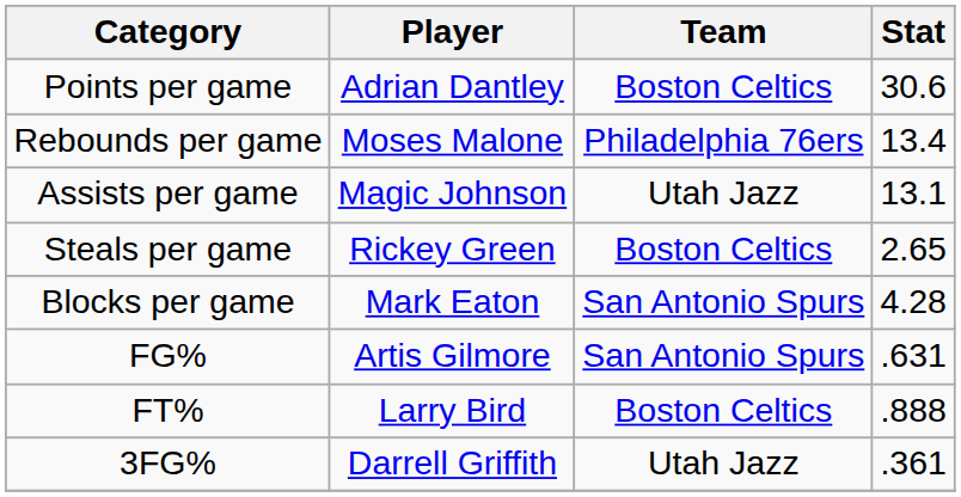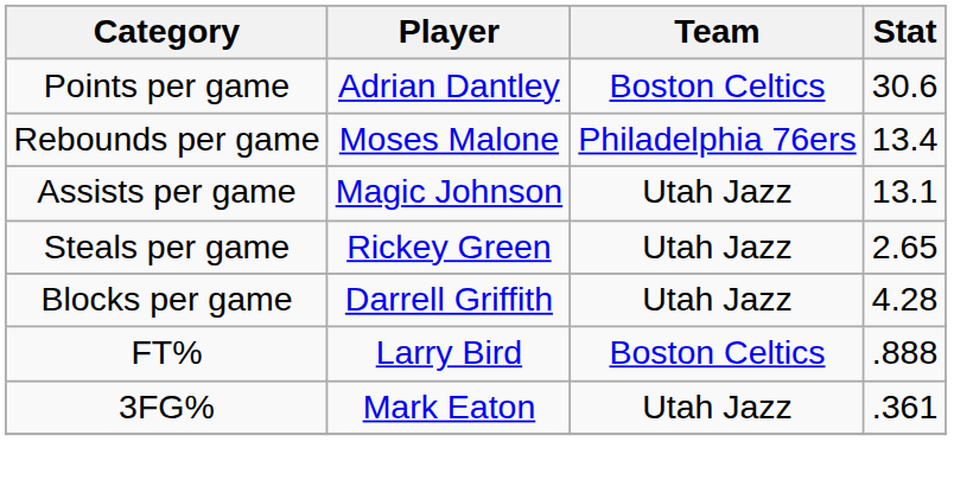Steals per game | Team: Boston Celtics -> Utah Jazz
Blocks per game | Player: Mark Eaton -> Darrell Griffith
Blocks per game | Team: San Antonio Spurs -> Utah Jazz
- row: FG% | Artis Gilmore | San Antonio Spurs | .631
3FG% | Player: Darrell Griffith -> Mark Eaton
